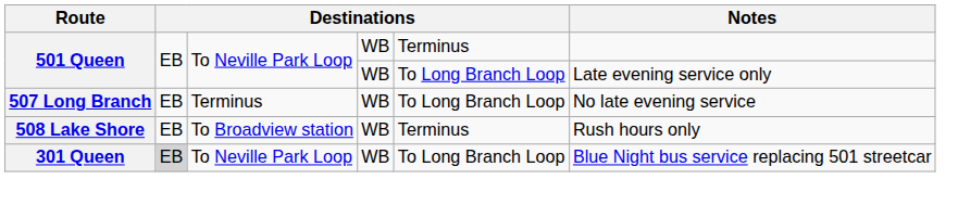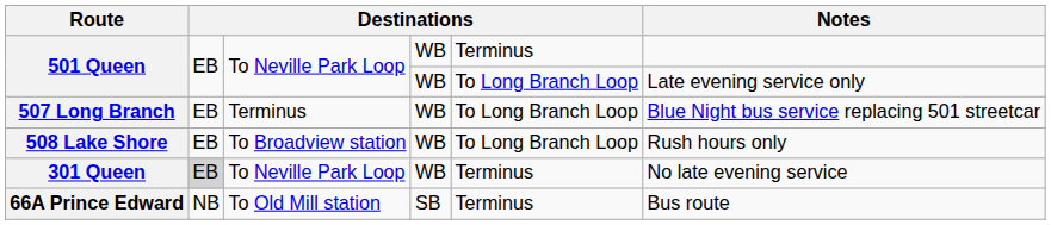507 Long Branch | Notes: No late evening service -> Blue Night bus service replacing 501 streetcar
508 Lake Shore | column 5: Terminus -> To Long Branch Loop
301 Queen | column 5: To Long Branch Loop -> Terminus
301 Queen | Notes: Blue Night bus service replacing 501 streetcar -> No late evening service
+ row: 66A Prince Edward | NB | To Old Mill station | SB | Terminus | Bus route
